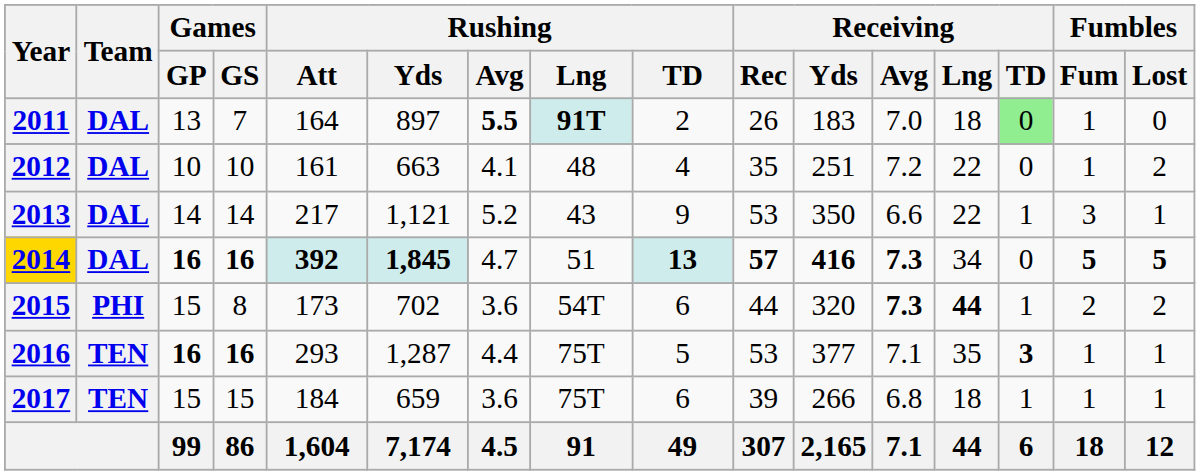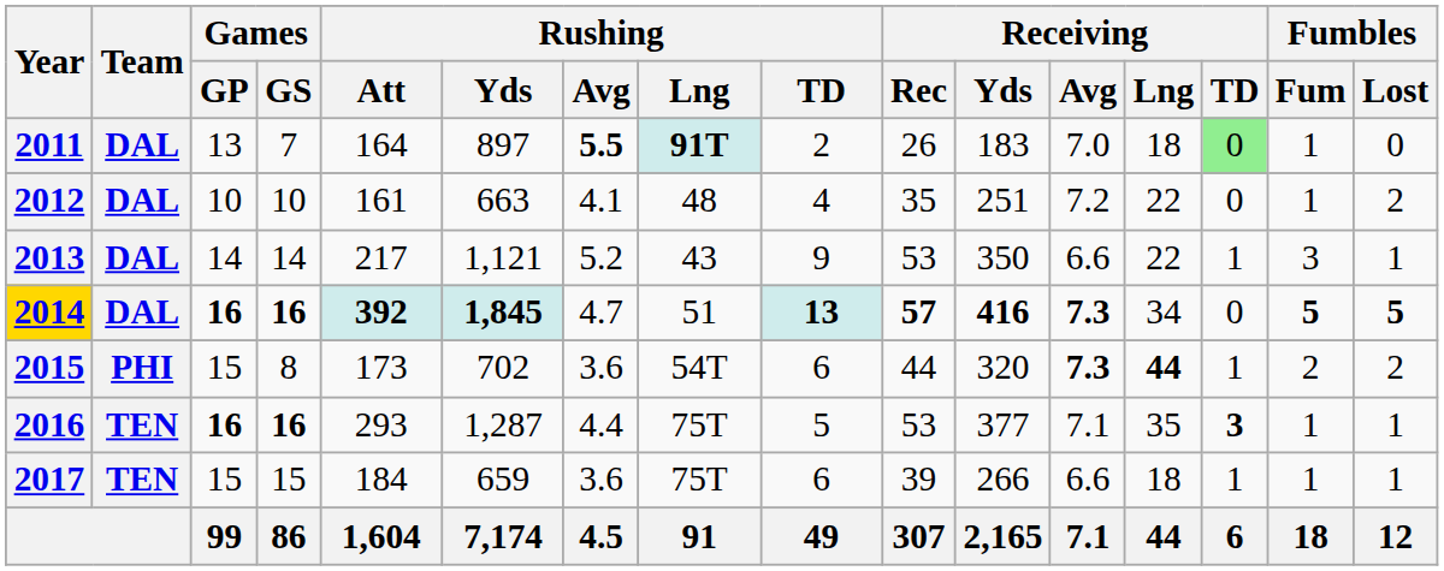2017 | Receiving / Avg: 6.8 -> 6.6
